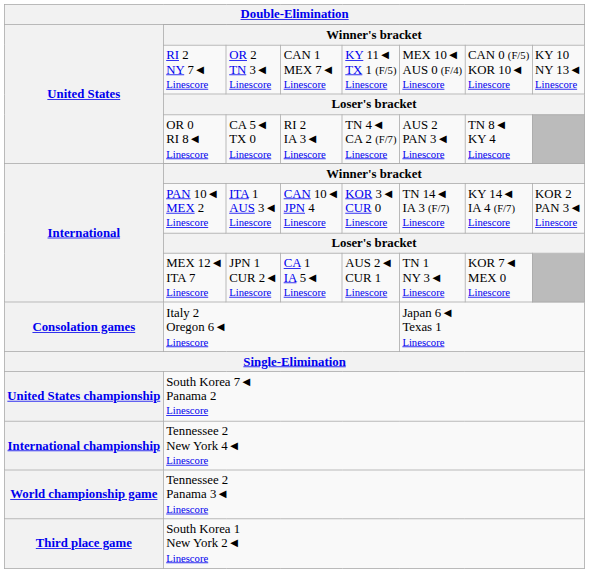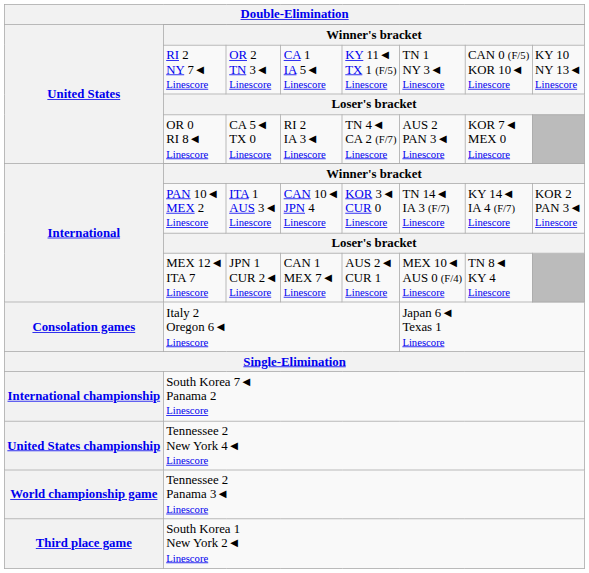RI 2 NY 7◄ Linescore | column 4: CAN 1 MEX 7◄ Linescore -> CA 1 IA 5◄ Linescore
RI 2 NY 7◄ Linescore | column 6: MEX 10◄ AUS 0 (F/4) Linescore -> TN 1 NY 3◄ Linescore
OR 0 RI 8◄ Linescore | column 7: TN 8◄ KY 4 Linescore -> KOR 7◄ MEX 0 Linescore
MEX 12◄ ITA 7 Linescore | column 4: CA 1 IA 5◄ Linescore -> CAN 1 MEX 7◄ Linescore
MEX 12◄ ITA 7 Linescore | column 6: TN 1 NY 3◄ Linescore -> MEX 10◄ AUS 0 (F/4) Linescore
MEX 12◄ ITA 7 Linescore | column 7: KOR 7◄ MEX 0 Linescore -> TN 8◄ KY 4 Linescore
South Korea 7◄ Panama 2 Linescore | Double-Elimination / United States: United States championship -> International championship
Tennessee 2 New York 4◄ Linescore | Double-Elimination / United States: International championship -> United States championship
